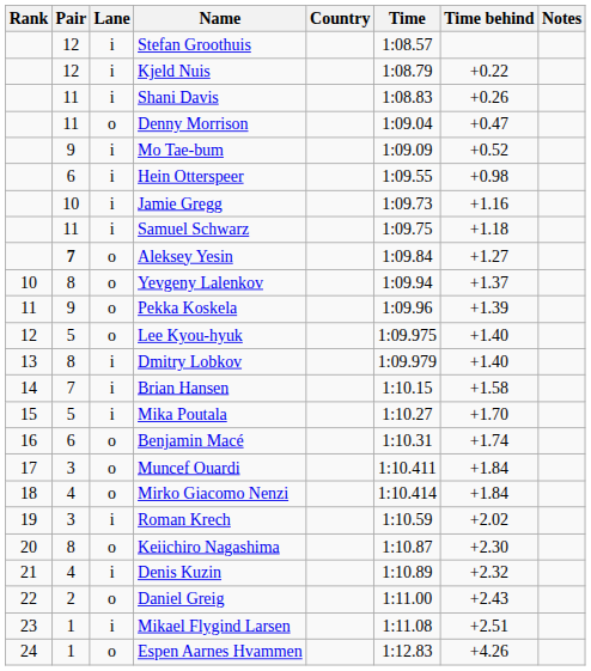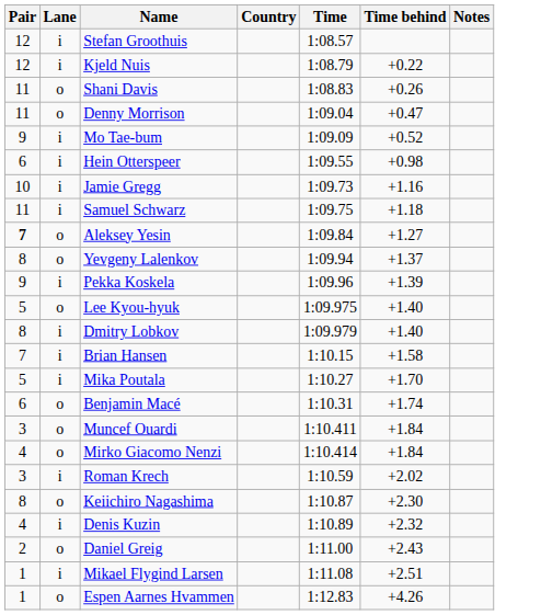- column: Rank | 10 | 11 | 12 | 13 | 14 | 15 | 16 | 17 | 18 | 19 | 20 | 21 | 22 | 23 | 24
Shani Davis | Lane: i -> o
Pekka Koskela | Lane: o -> i
